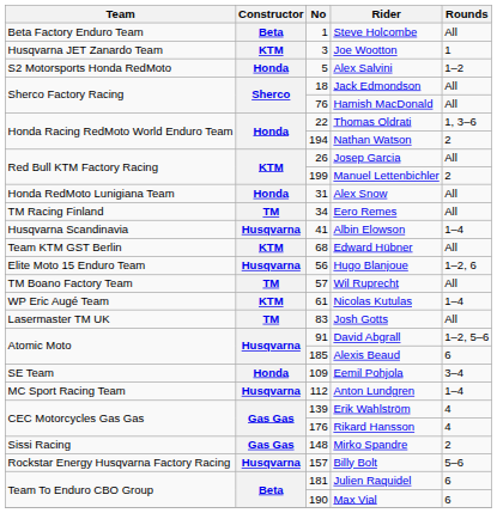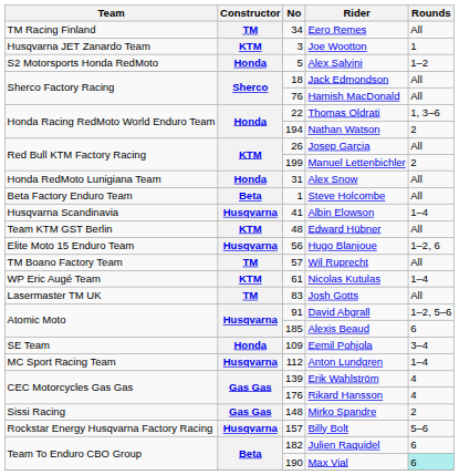rows swapped: Steve Holcombe <-> Eero Remes
Edward Hübner | No: 68 -> 48
Julien Raquidel | No: 181 -> 182
Max Vial | Rounds: no background -> paleturquoise background
